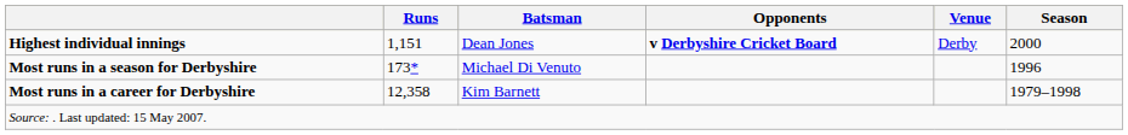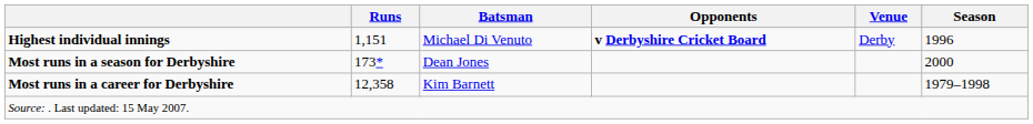Highest individual innings | Batsman: Dean Jones -> Michael Di Venuto
Highest individual innings | Season: 2000 -> 1996
Most runs in a season for Derbyshire | Batsman: Michael Di Venuto -> Dean Jones
Most runs in a season for Derbyshire | Season: 1996 -> 2000
